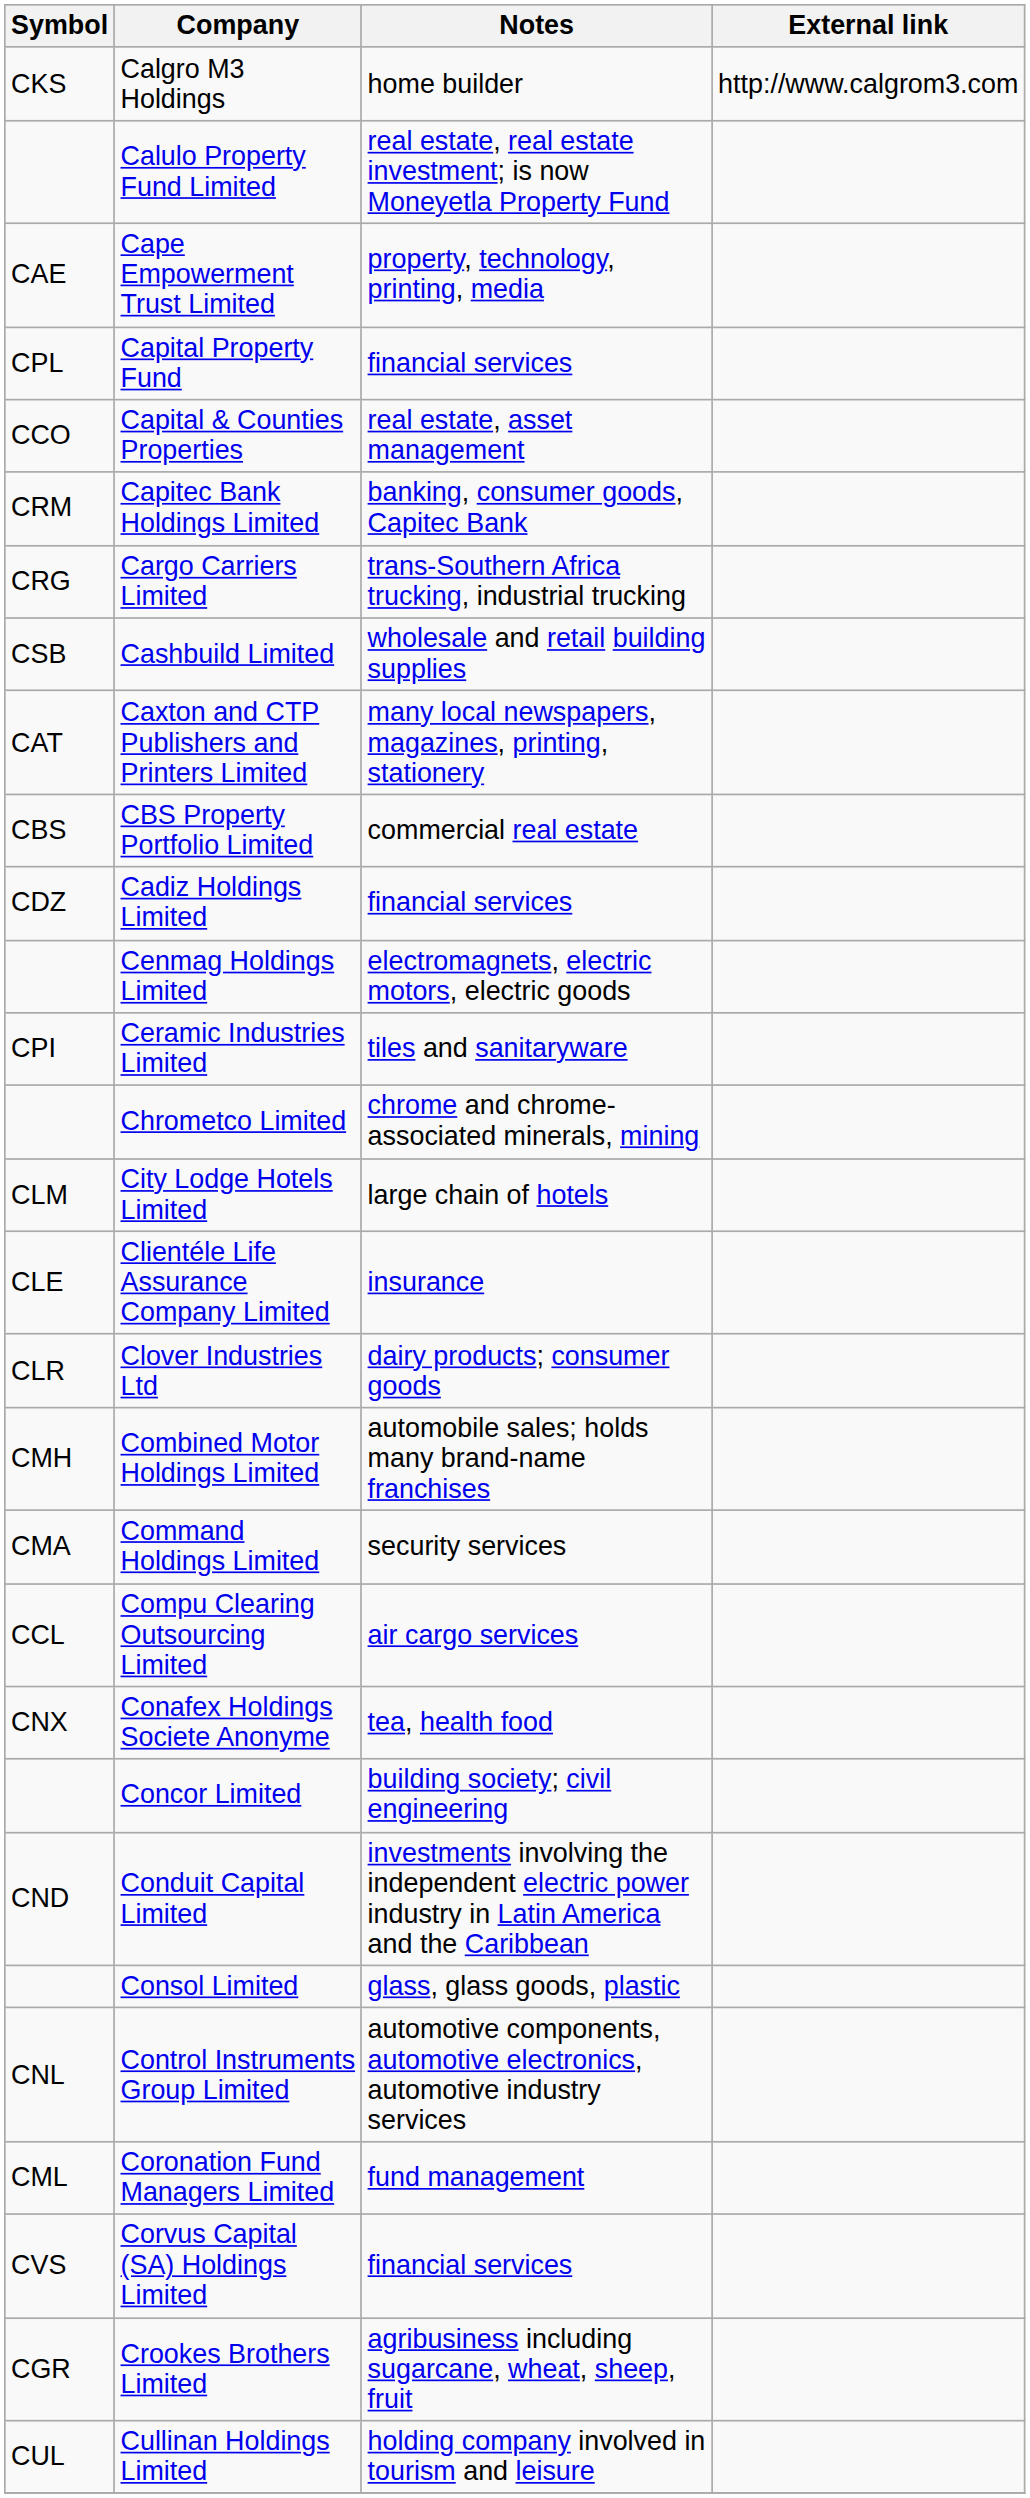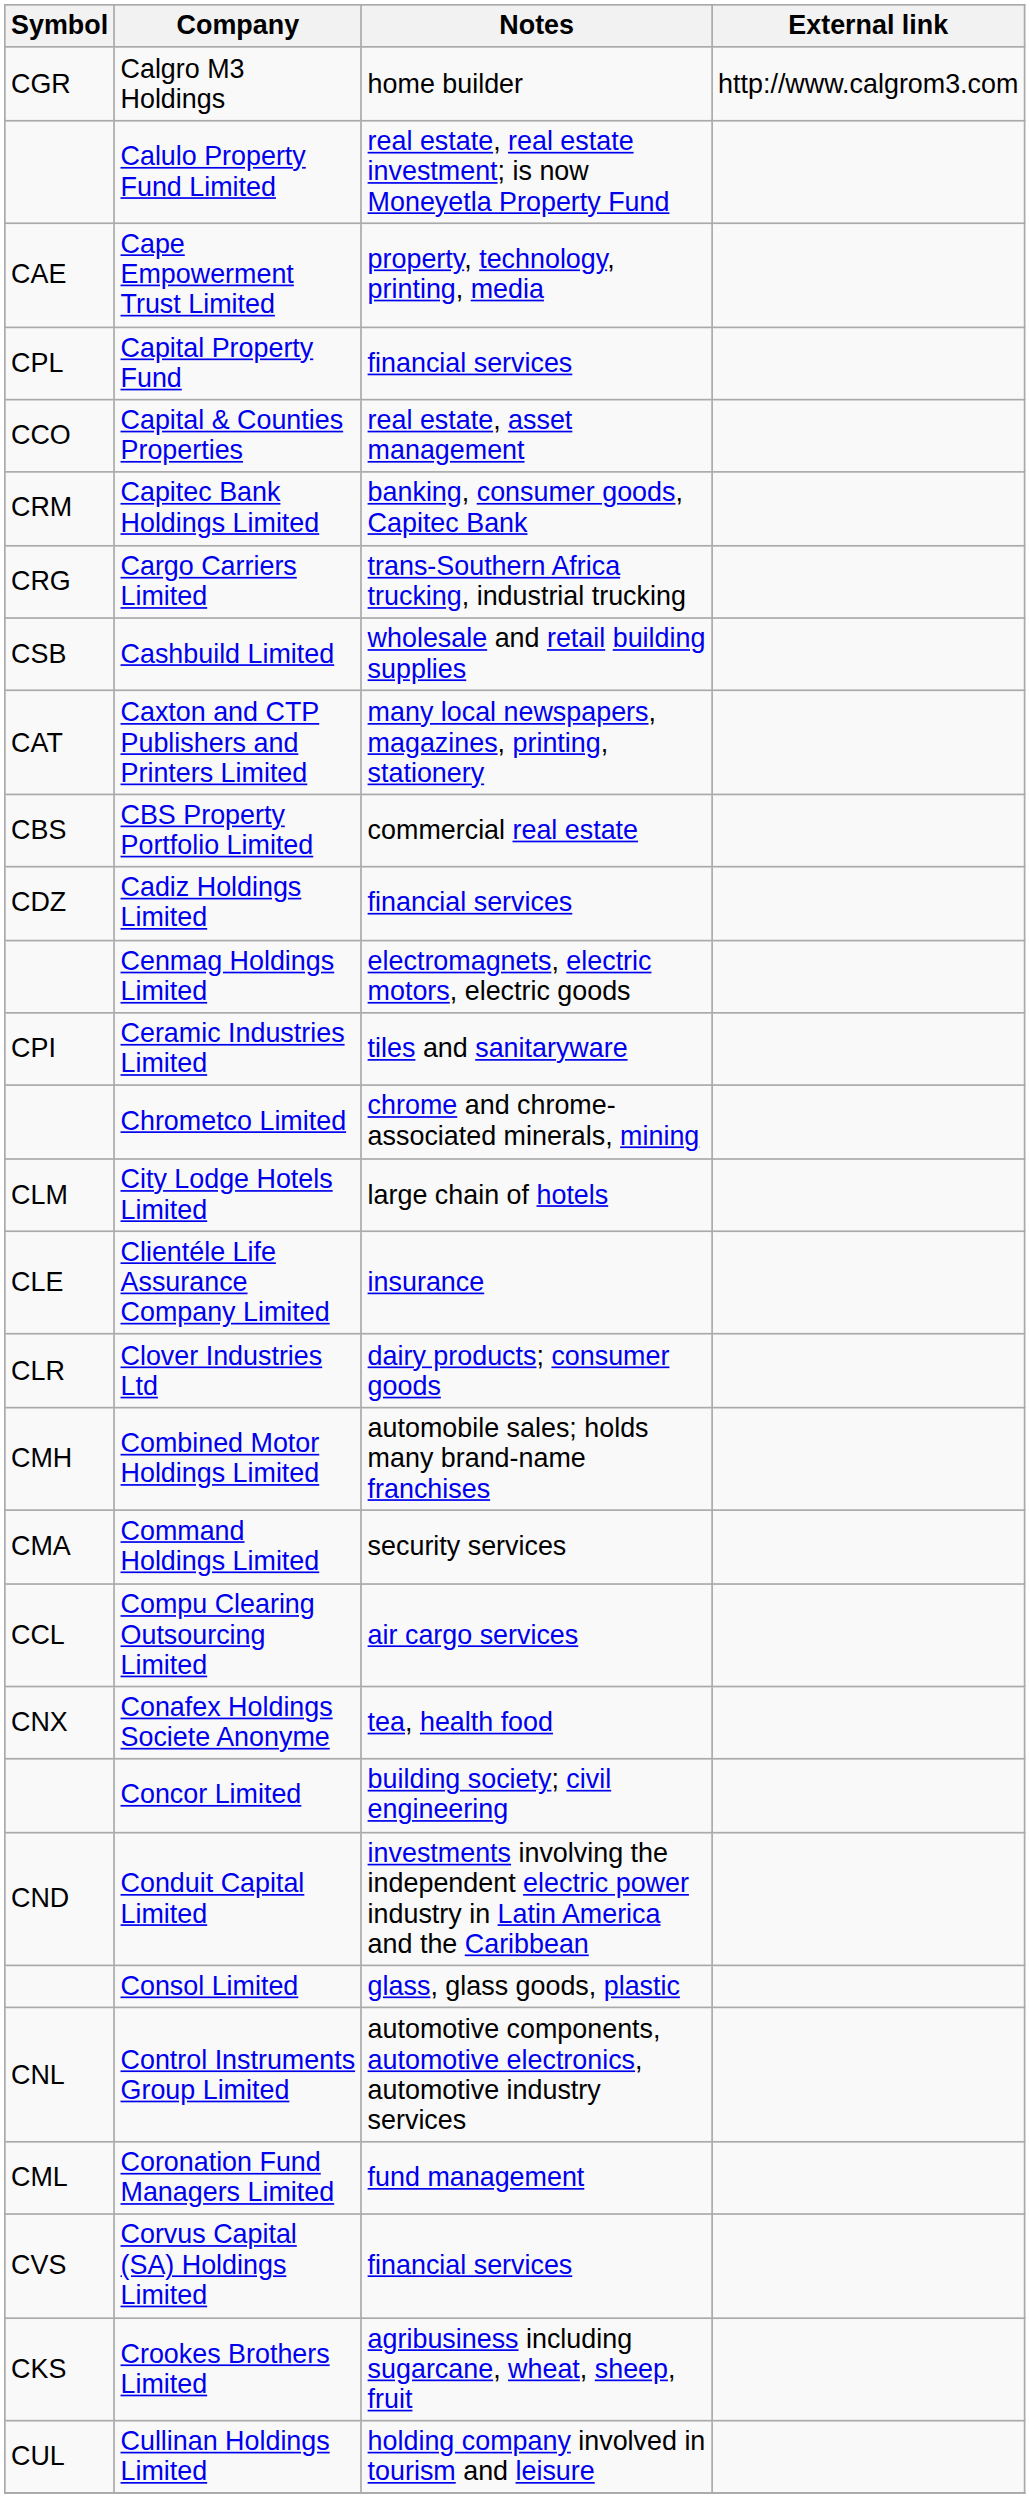Calgro M3 Holdings | Symbol: CKS -> CGR
Crookes Brothers Limited | Symbol: CGR -> CKS
